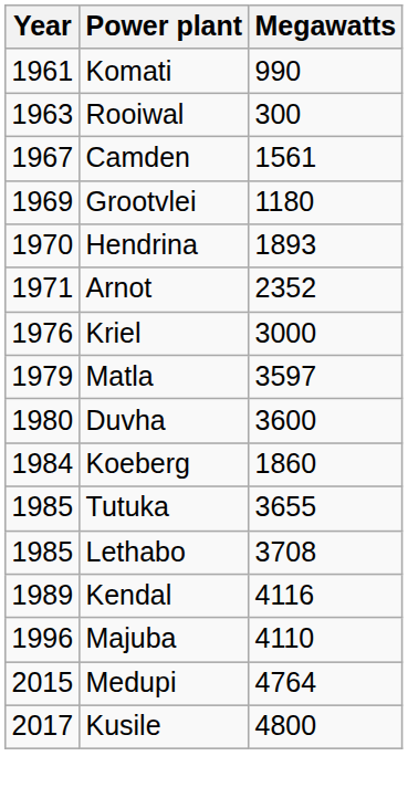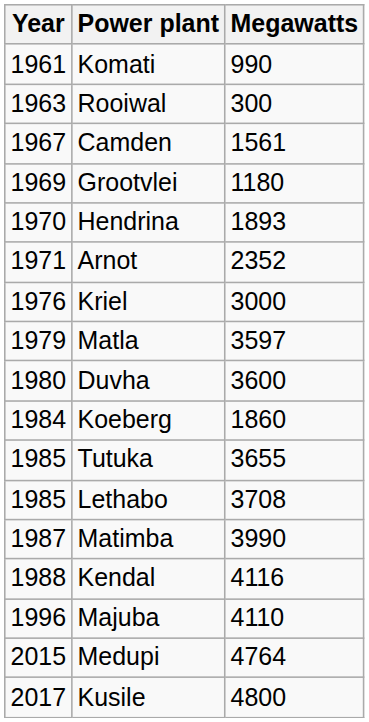+ row: 1987 | Matimba | 3990
Kendal | Year: 1989 -> 1988
